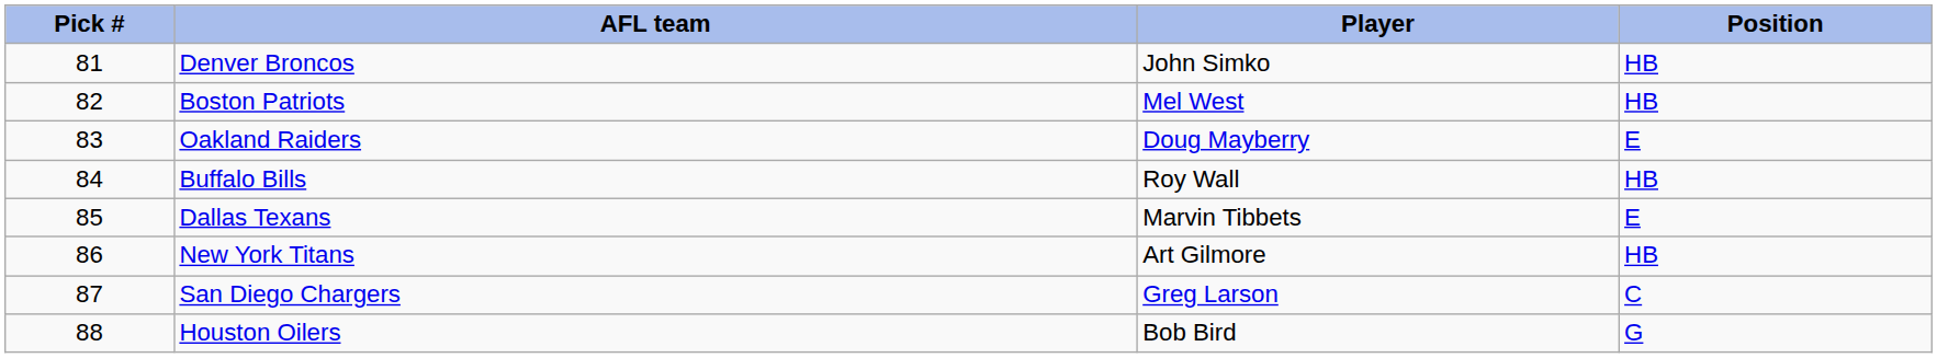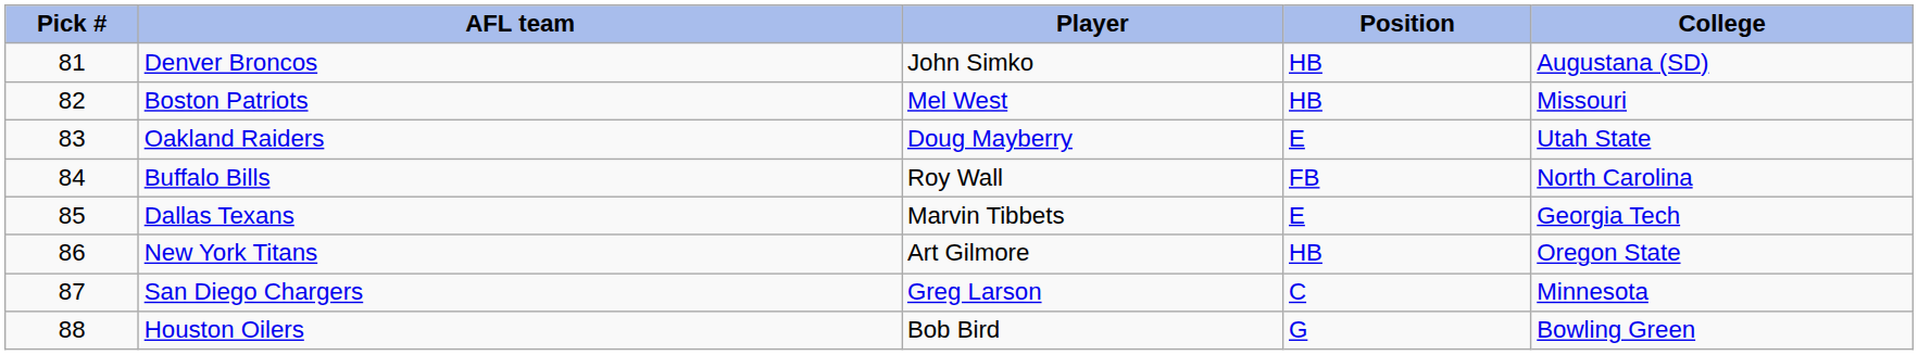+ column: College | Augustana (SD) | Missouri | Utah State | North Carolina | Georgia Tech | Oregon State | Minnesota | Bowling Green
Buffalo Bills | Position: HB -> FB
